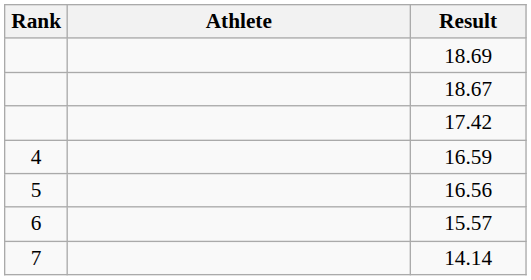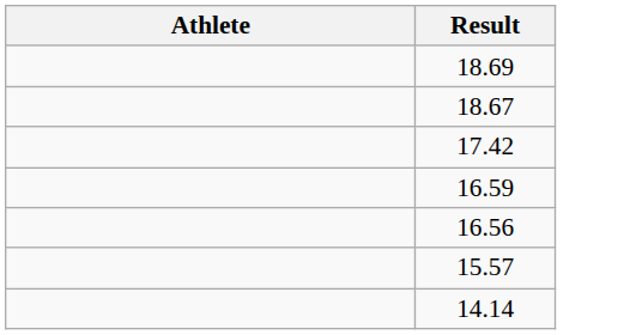- column: Rank | 4 | 5 | 6 | 7
